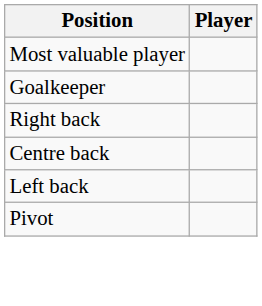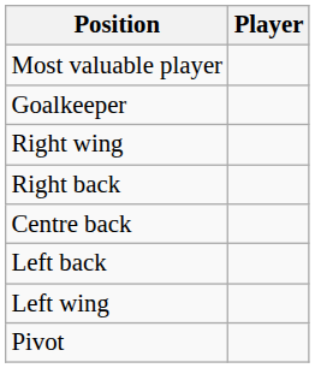+ row: Right wing
+ row: Left wing
